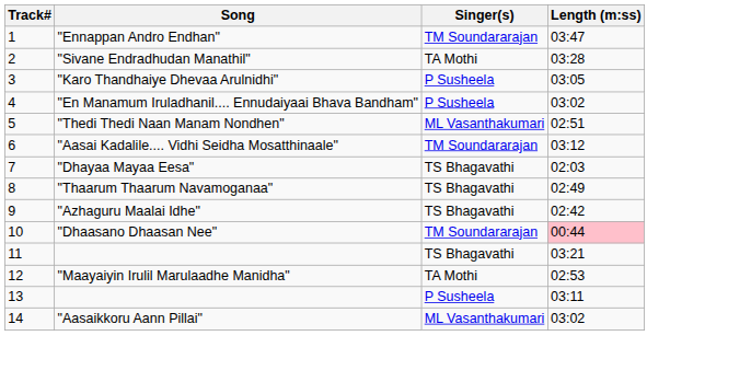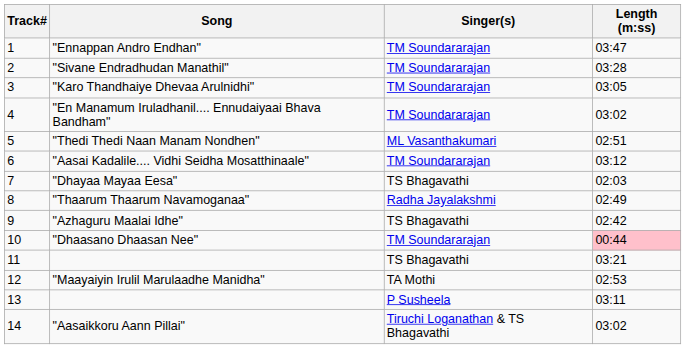"Sivane Endradhudan Manathil" | Singer(s): TA Mothi -> TM Soundararajan
"Karo Thandhaiye Dhevaa Arulnidhi" | Singer(s): P Susheela -> TM Soundararajan
"En Manamum Iruladhanil.... Ennudaiyaai Bhava Bandham" | Singer(s): P Susheela -> TM Soundararajan
"Thaarum Thaarum Navamoganaa" | Singer(s): TS Bhagavathi -> Radha Jayalakshmi
"Aasaikkoru Aann Pillai" | Singer(s): ML Vasanthakumari -> Tiruchi Loganathan & TS Bhagavathi
